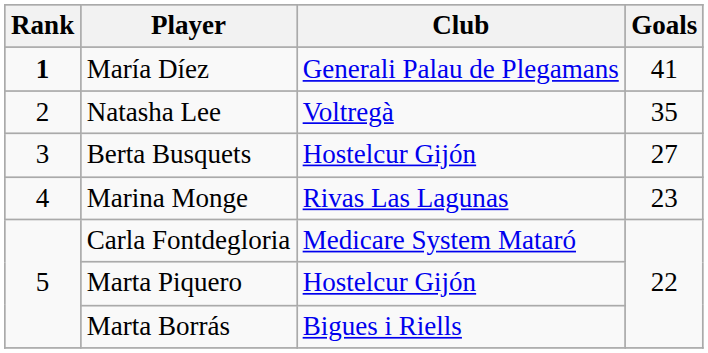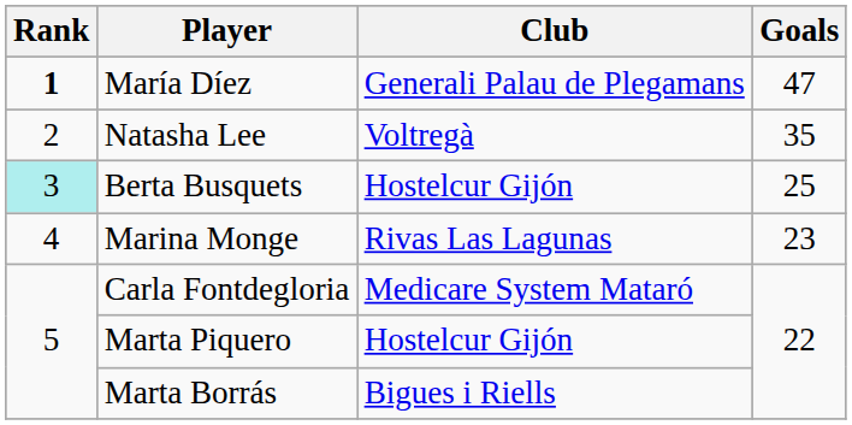María Díez | Goals: 41 -> 47
Berta Busquets | Rank: no background -> paleturquoise background
Berta Busquets | Goals: 27 -> 25
